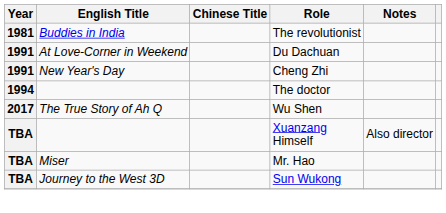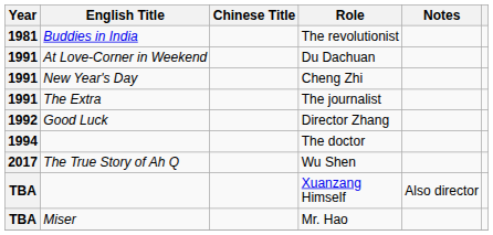+ row: 1991 | The Extra | The journalist
+ row: 1992 | Good Luck | Director Zhang
- row: TBA | Journey to the West 3D | Sun Wukong
